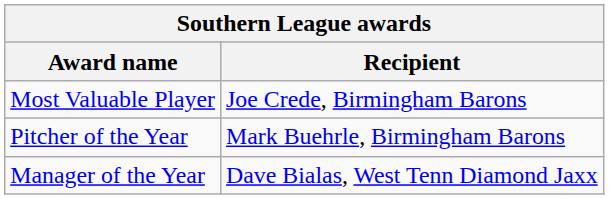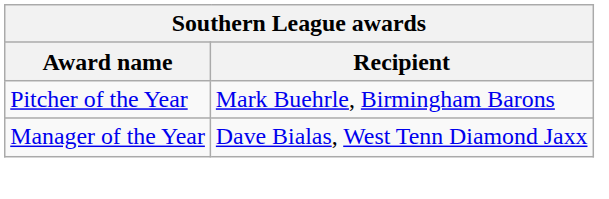- row: Most Valuable Player | Joe Crede, Birmingham Barons
